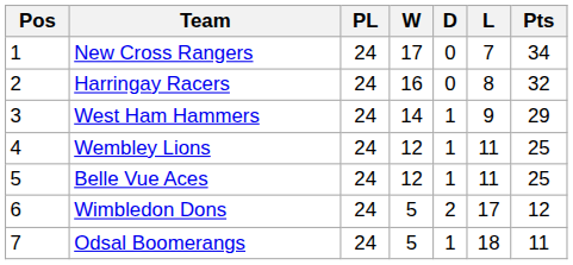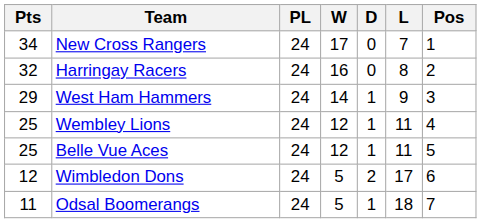columns swapped: Pos <-> Pts
